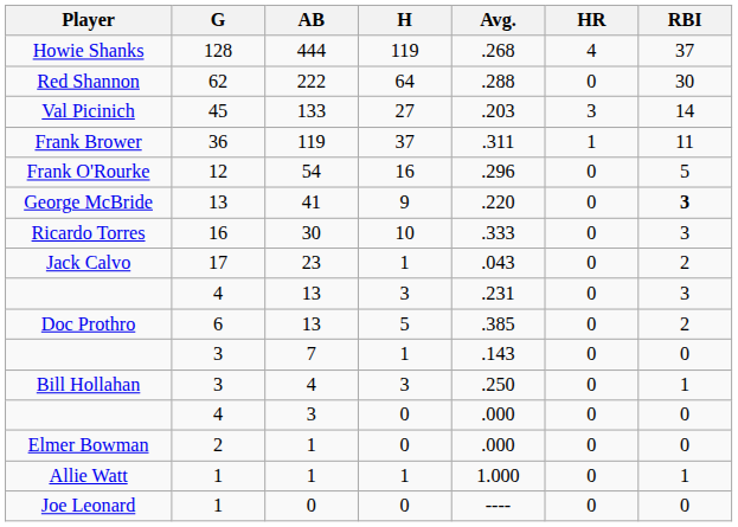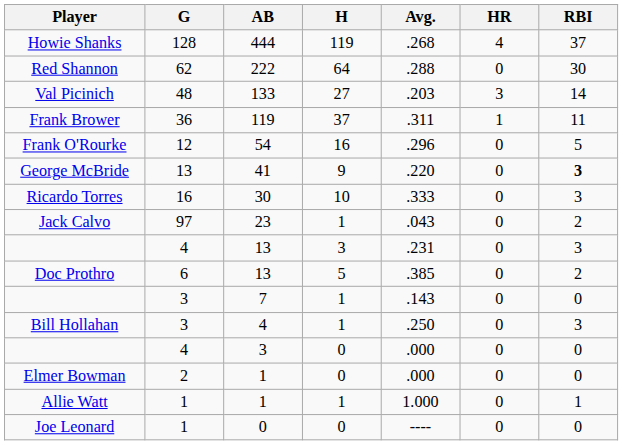Val Picinich | G: 45 -> 48
Jack Calvo | G: 17 -> 97
Bill Hollahan | H: 3 -> 1
Bill Hollahan | RBI: 1 -> 3
